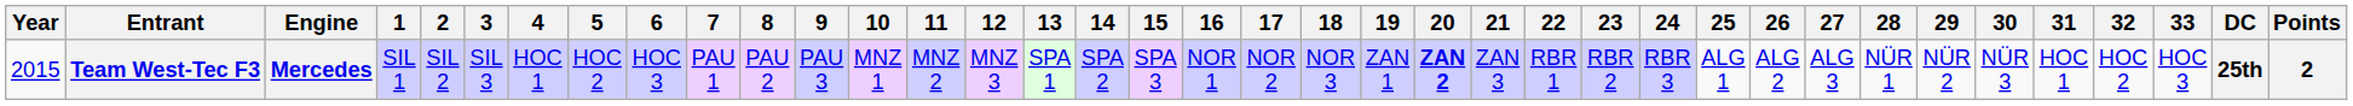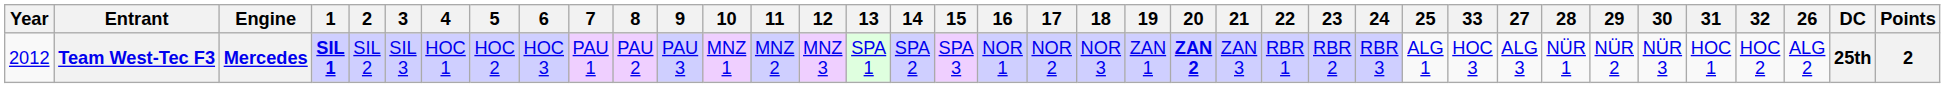columns swapped: 26 <-> 33
Team West-Tec F3 | Year: 2015 -> 2012
Team West-Tec F3 | 1: normal -> bold
